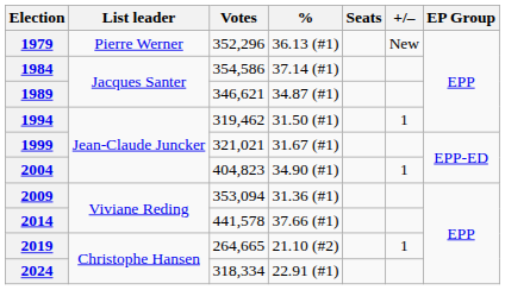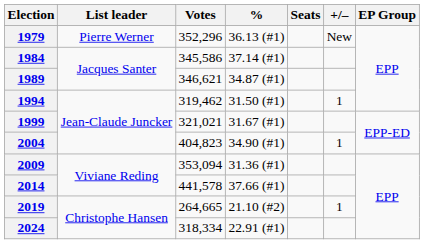1984 | Votes: 354,586 -> 345,586
